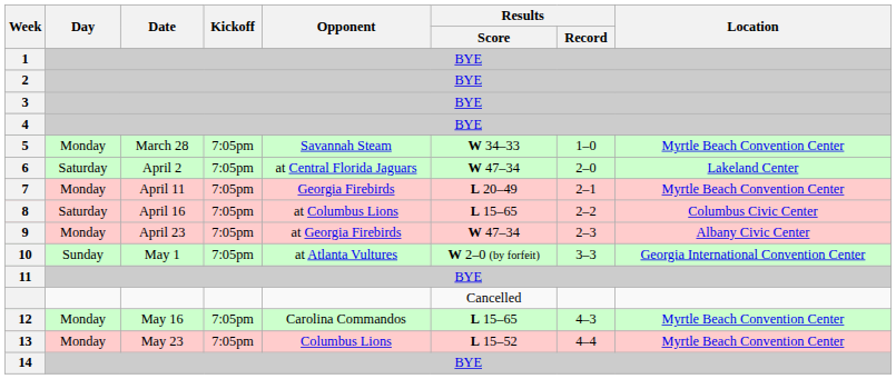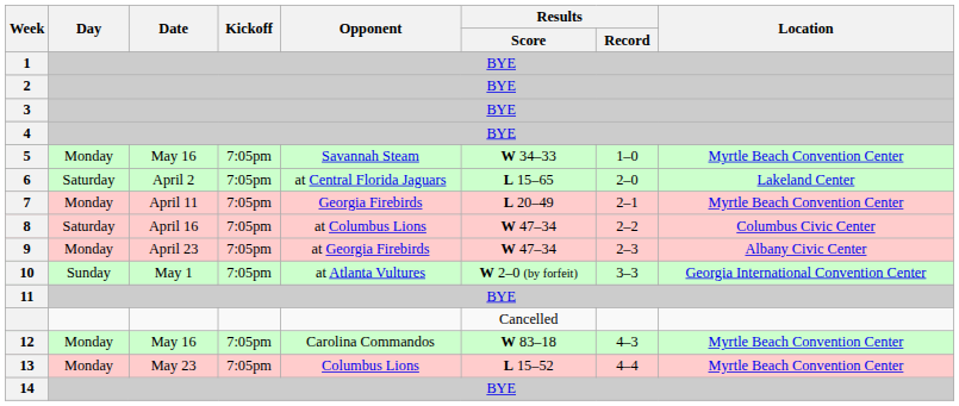5 | Date: March 28 -> May 16
6 | Results / Score: W 47–34 -> L 15–65
8 | Results / Score: L 15–65 -> W 47–34
12 | Results / Score: L 15–65 -> W 83–18
